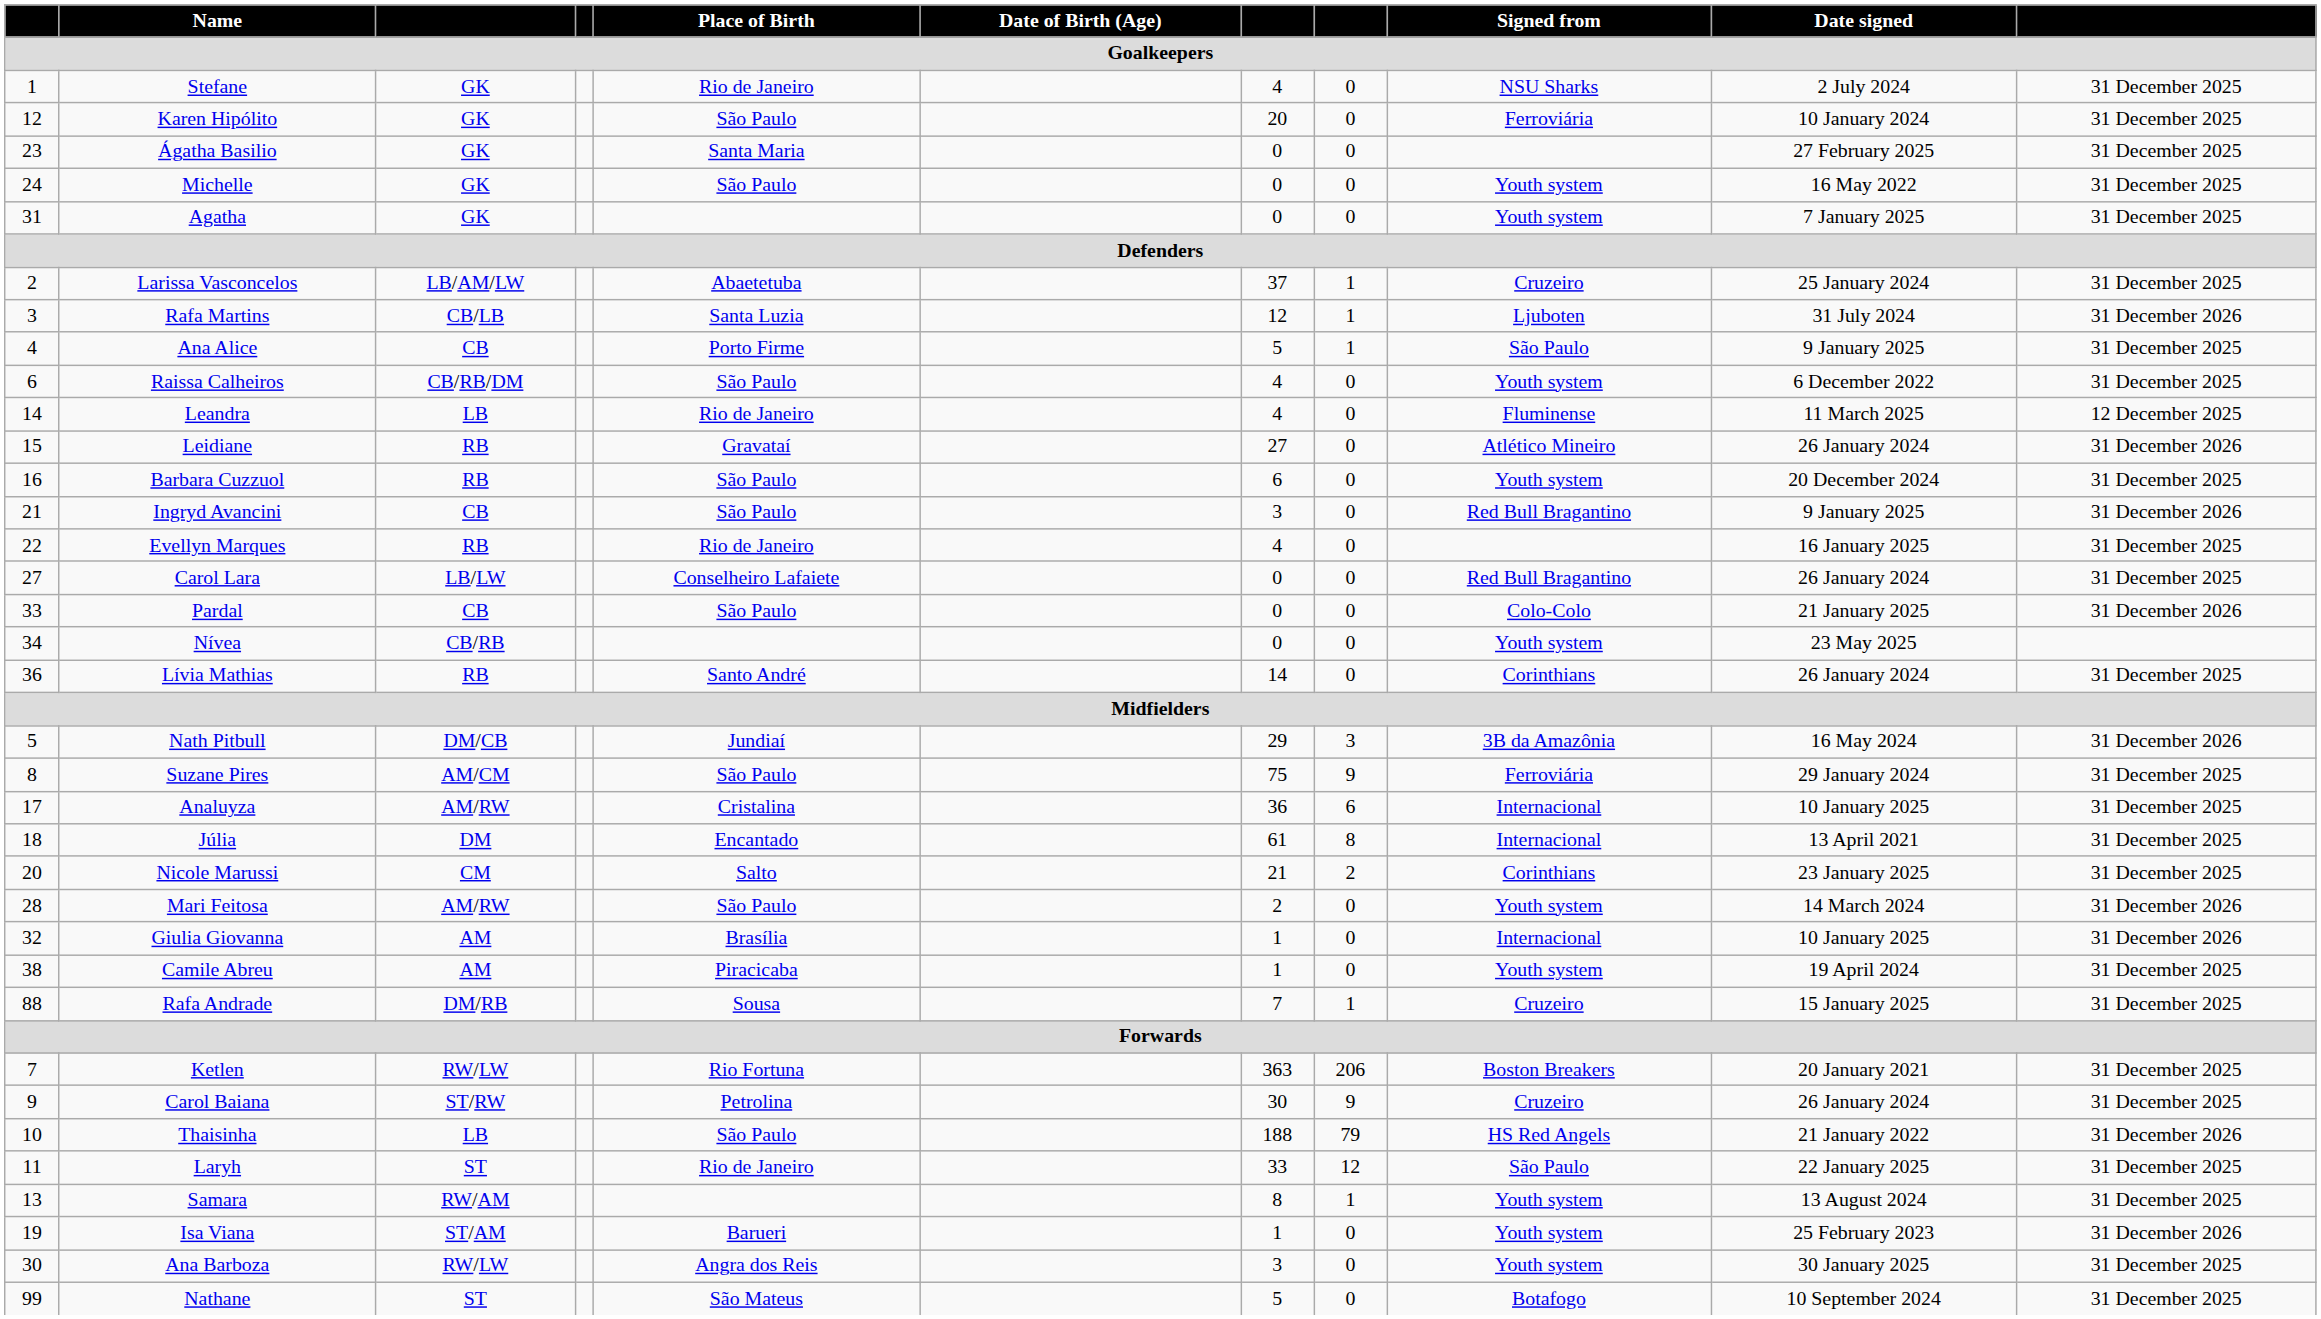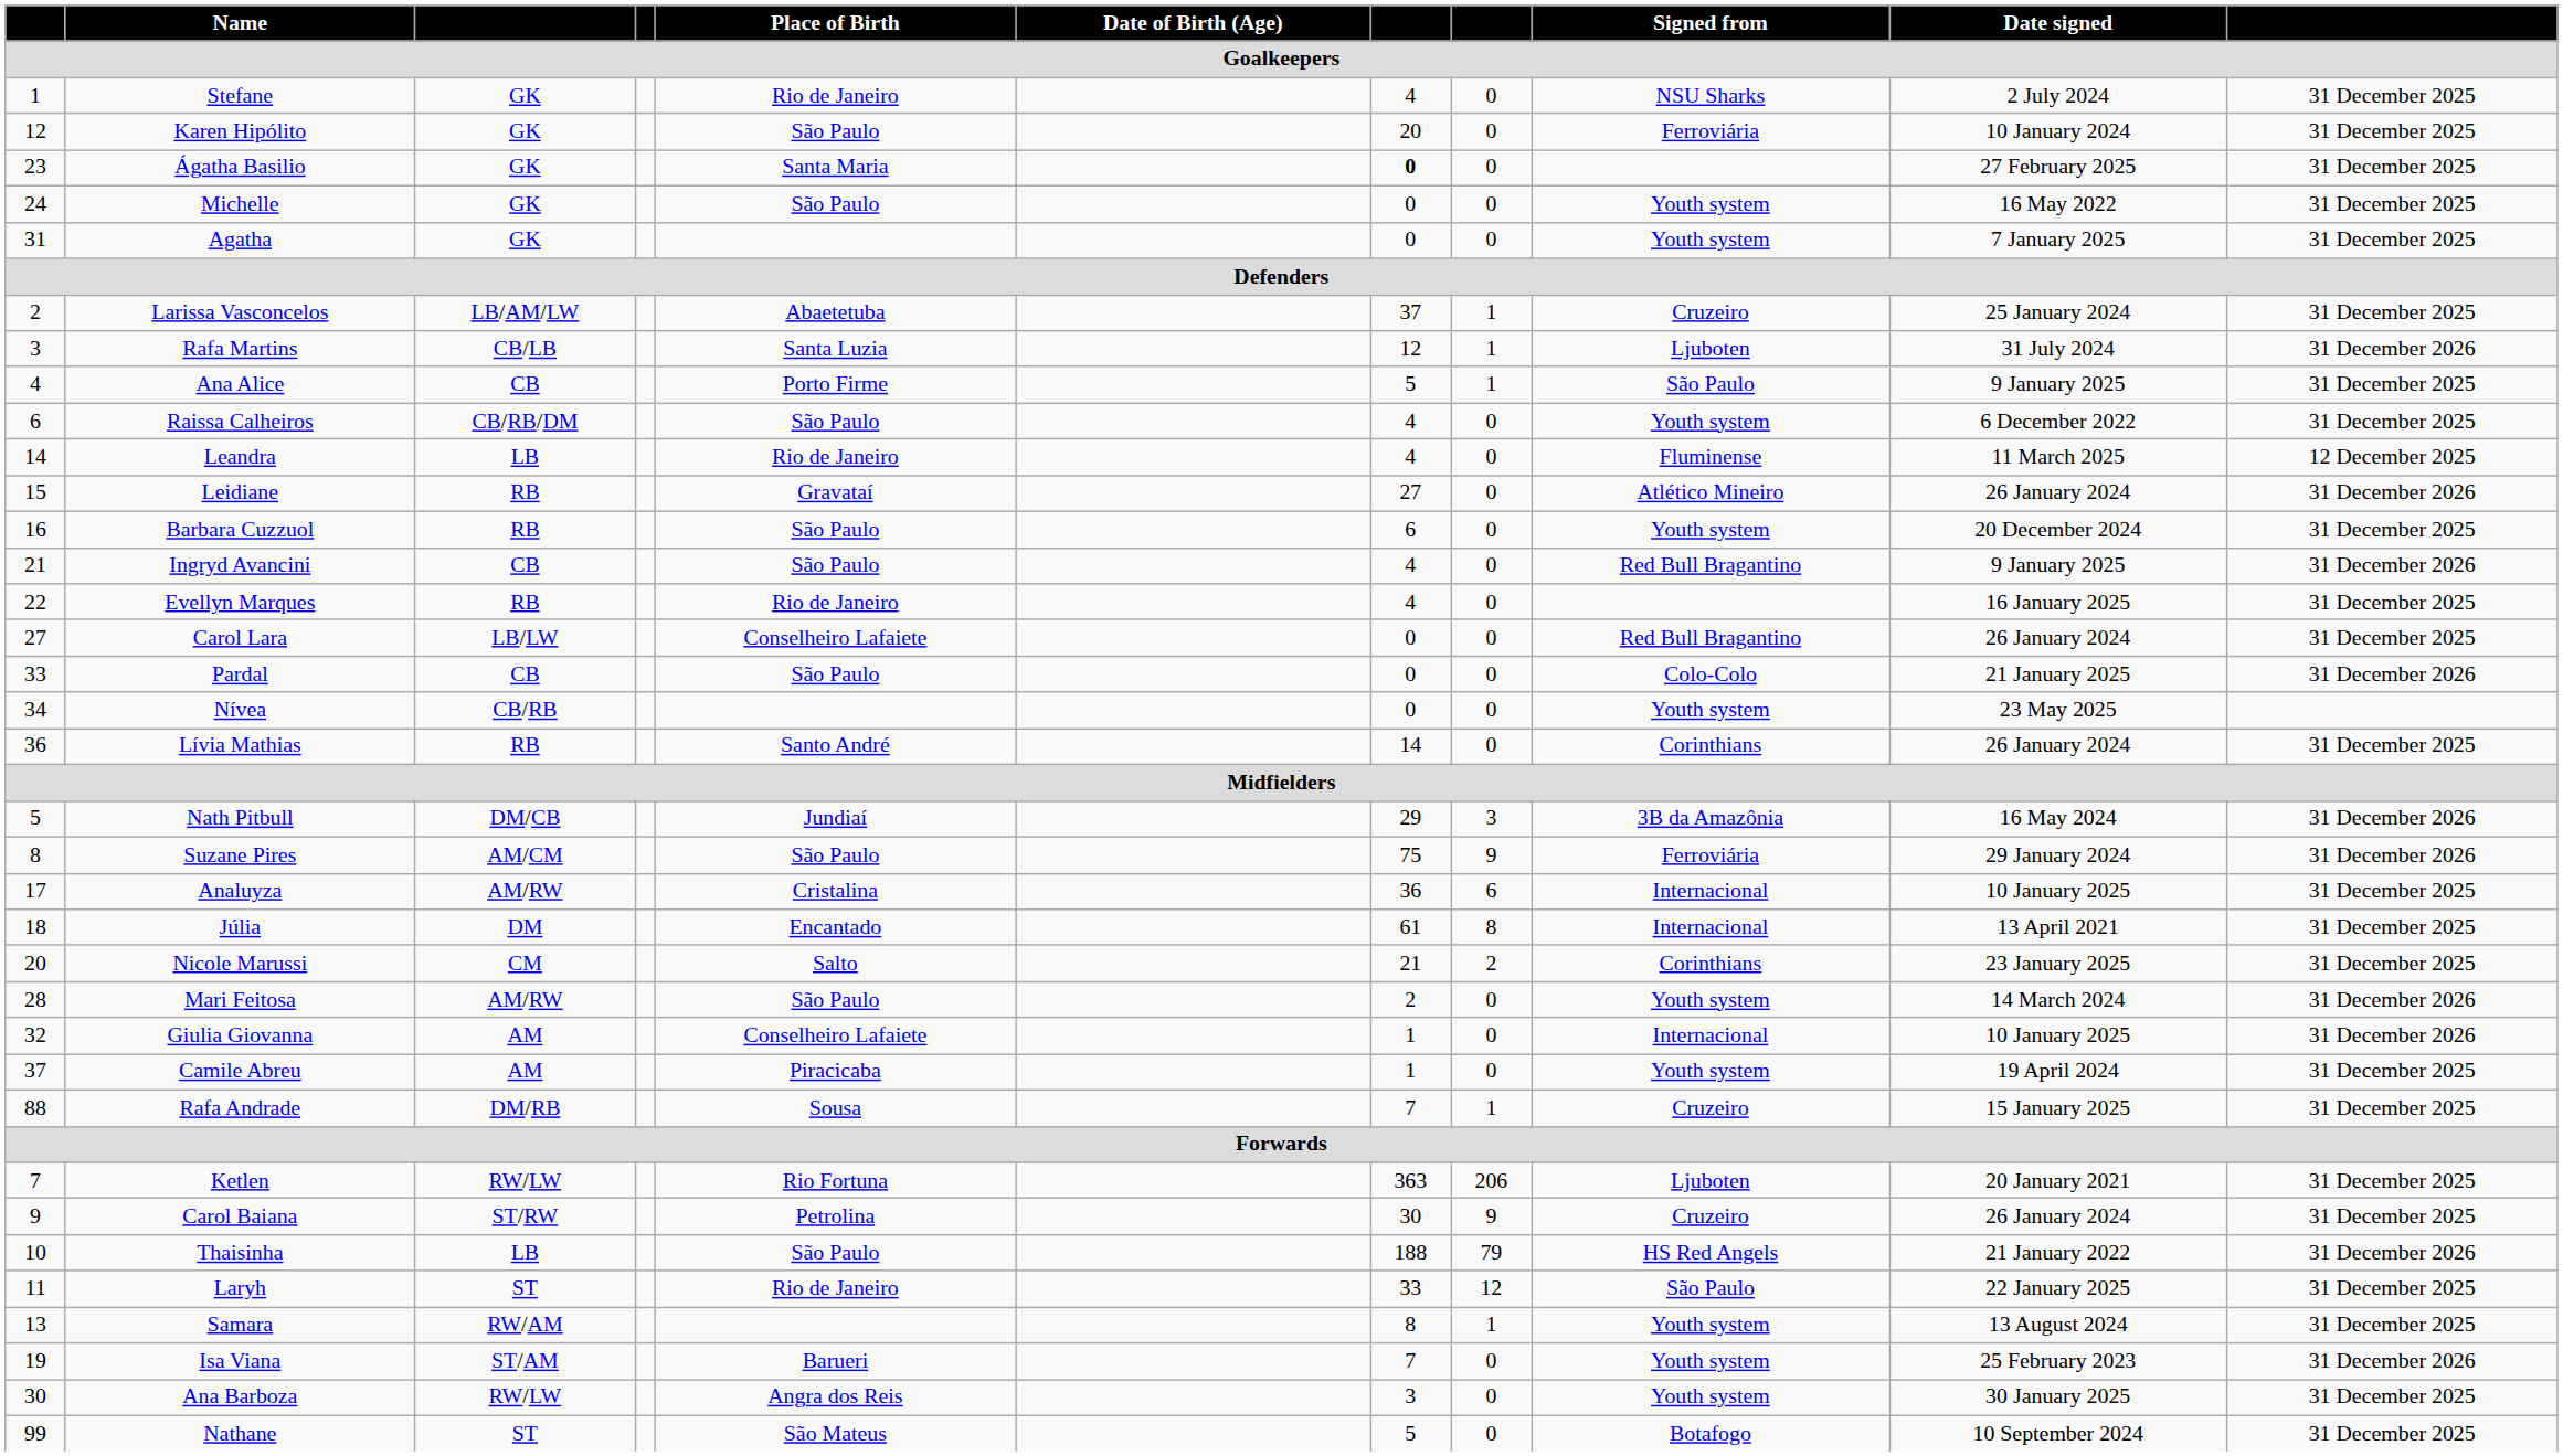Ágatha Basilio | column 7: normal -> bold
Ingryd Avancini | column 7: 3 -> 4
Suzane Pires | column 11: 31 December 2025 -> 31 December 2026
Giulia Giovanna | Place of Birth / Goalkeepers: Brasília -> Conselheiro Lafaiete
Camile Abreu | column 1: 38 -> 37
Ketlen | Signed from / Goalkeepers: Boston Breakers -> Ljuboten
Isa Viana | column 7: 1 -> 7
